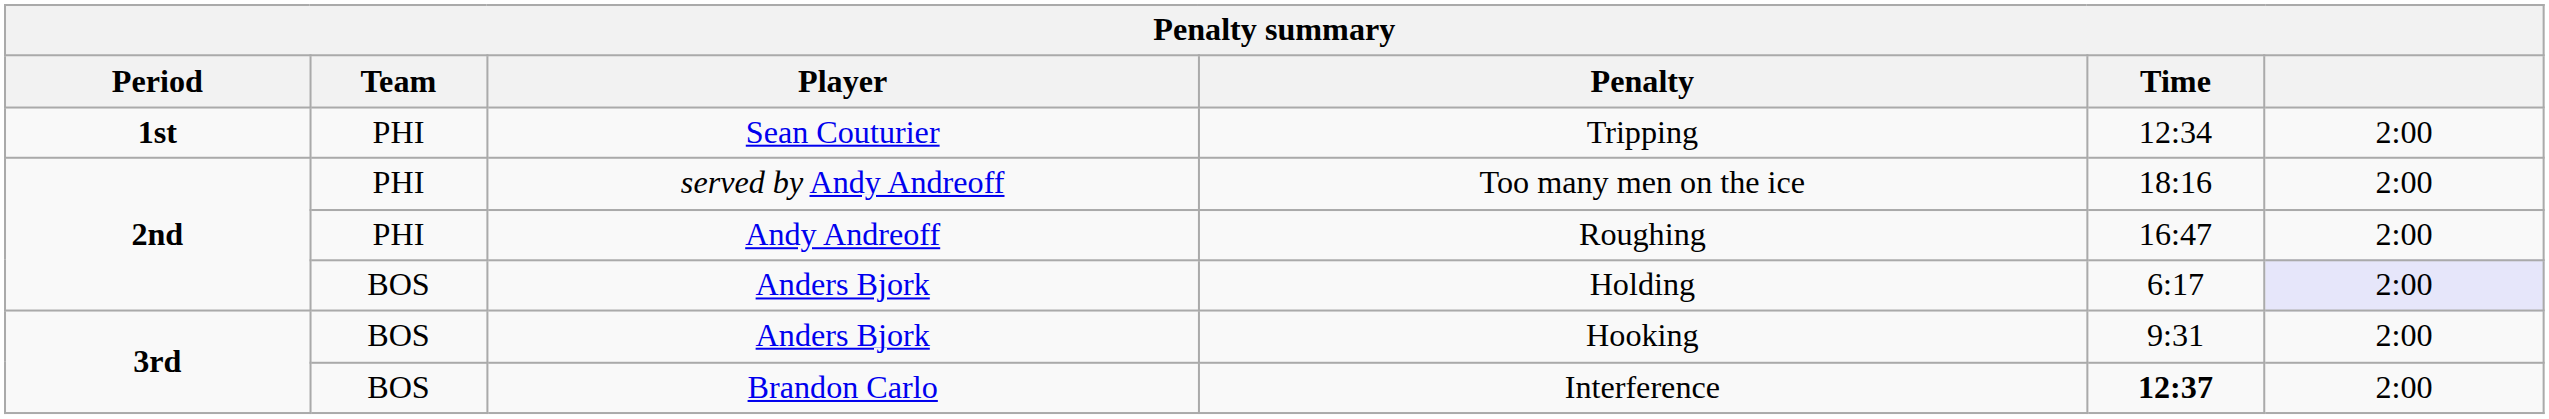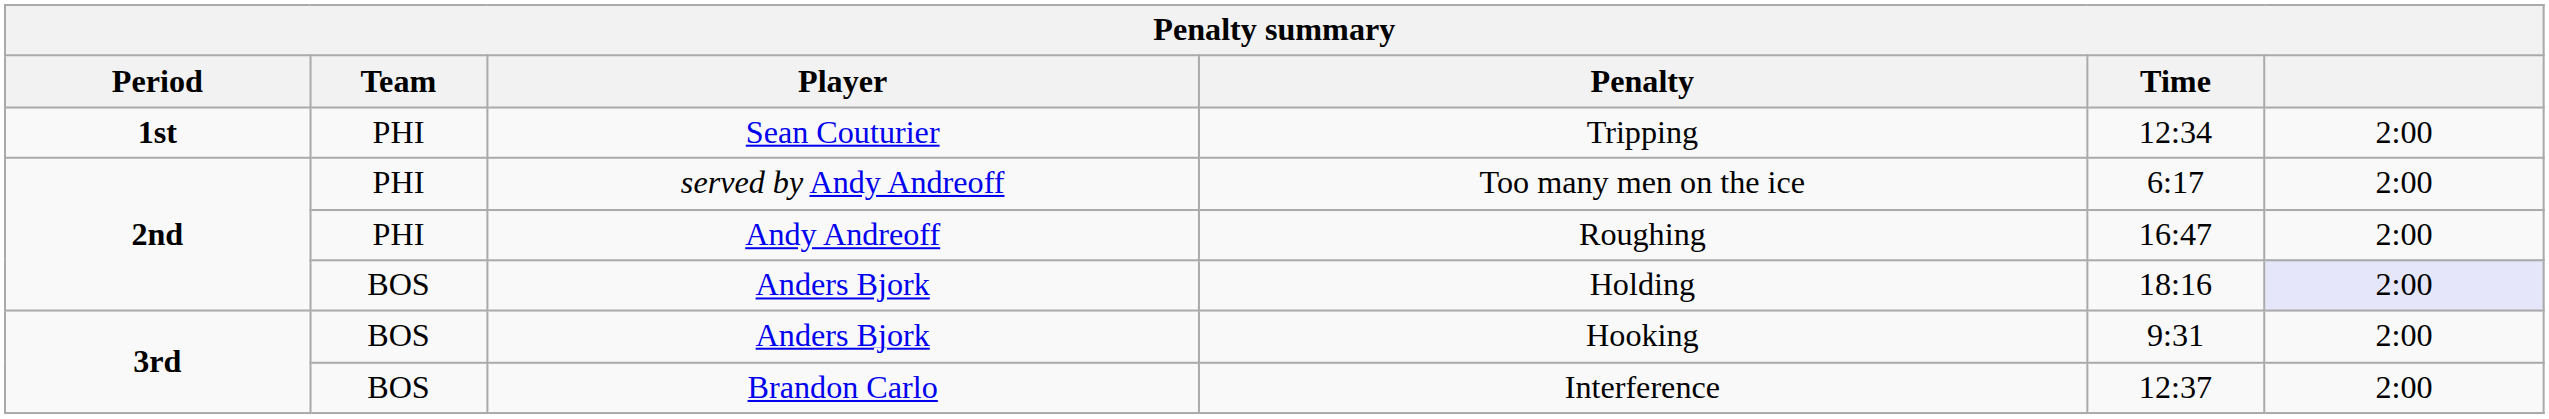Too many men on the ice | Time: 18:16 -> 6:17
Holding | Time: 6:17 -> 18:16
Interference | Time: bold -> normal
